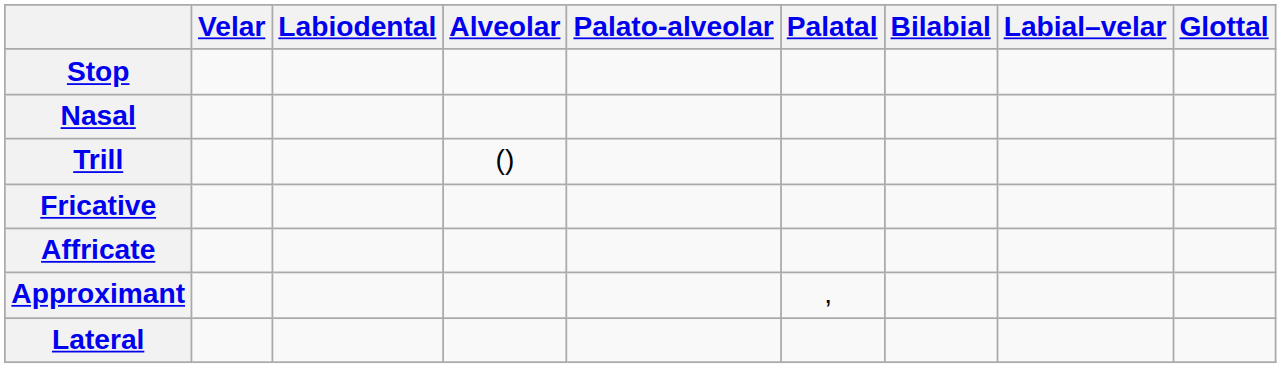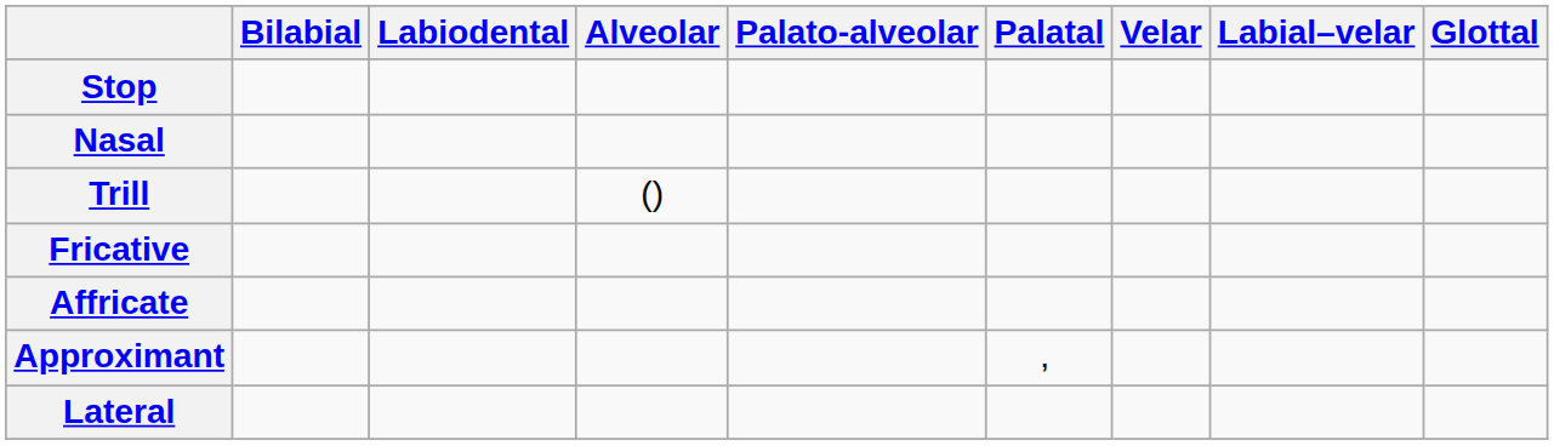columns swapped: Bilabial <-> Velar
